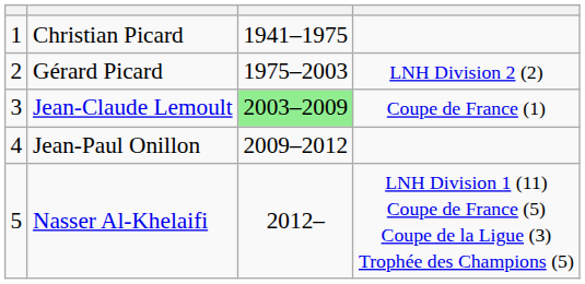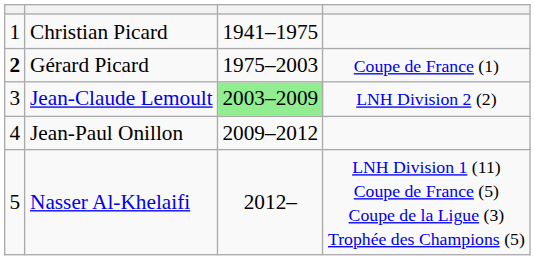Gérard Picard | column 1: normal -> bold
Gérard Picard | column 4: LNH Division 2 (2) -> Coupe de France (1)
Jean-Claude Lemoult | column 4: Coupe de France (1) -> LNH Division 2 (2)
